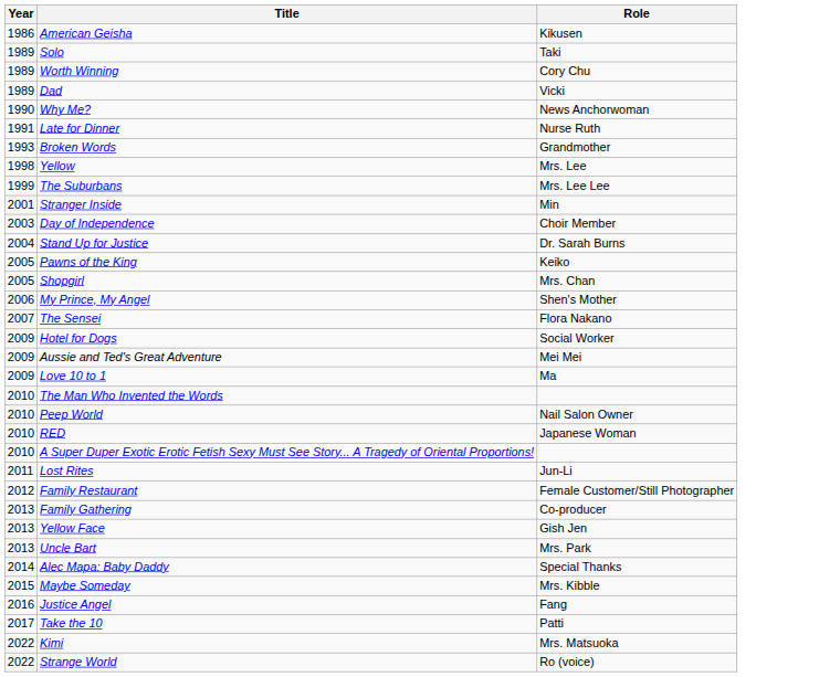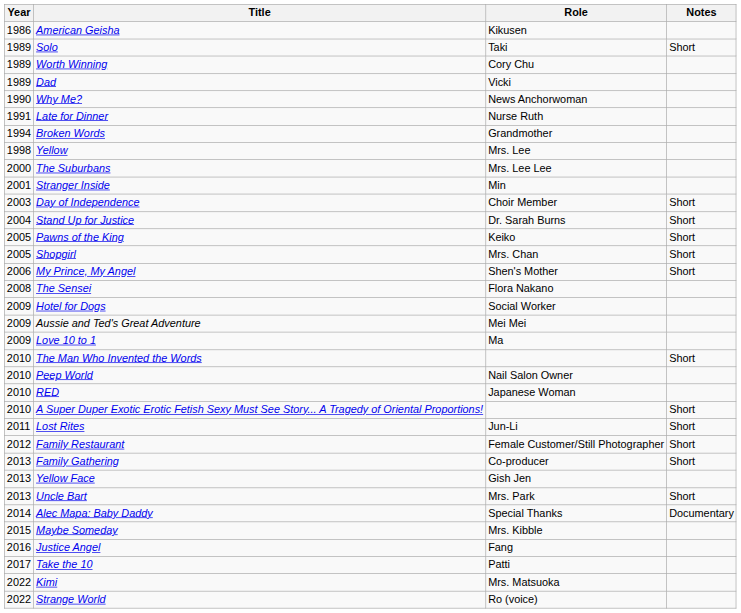+ column: Notes | Short | Short | Short | Short | Short | Short | Short | Short | Short | Short | Short | Short | Documentary
Broken Words | Year: 1993 -> 1994
The Suburbans | Year: 1999 -> 2000
The Sensei | Year: 2007 -> 2008
